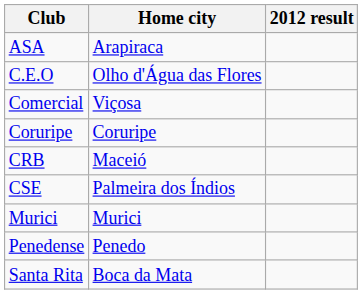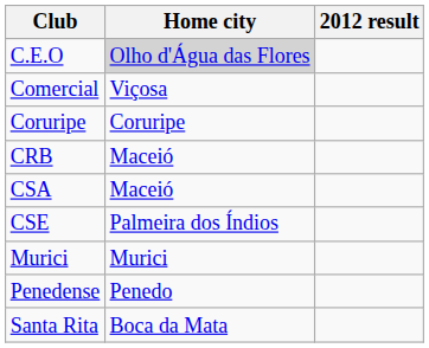- row: ASA | Arapiraca
C.E.O | Home city: no background -> lightgrey background
+ row: CSA | Maceió
